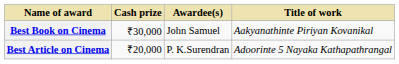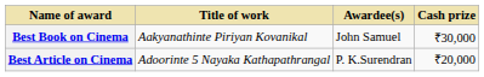columns swapped: Title of work <-> Cash prize
